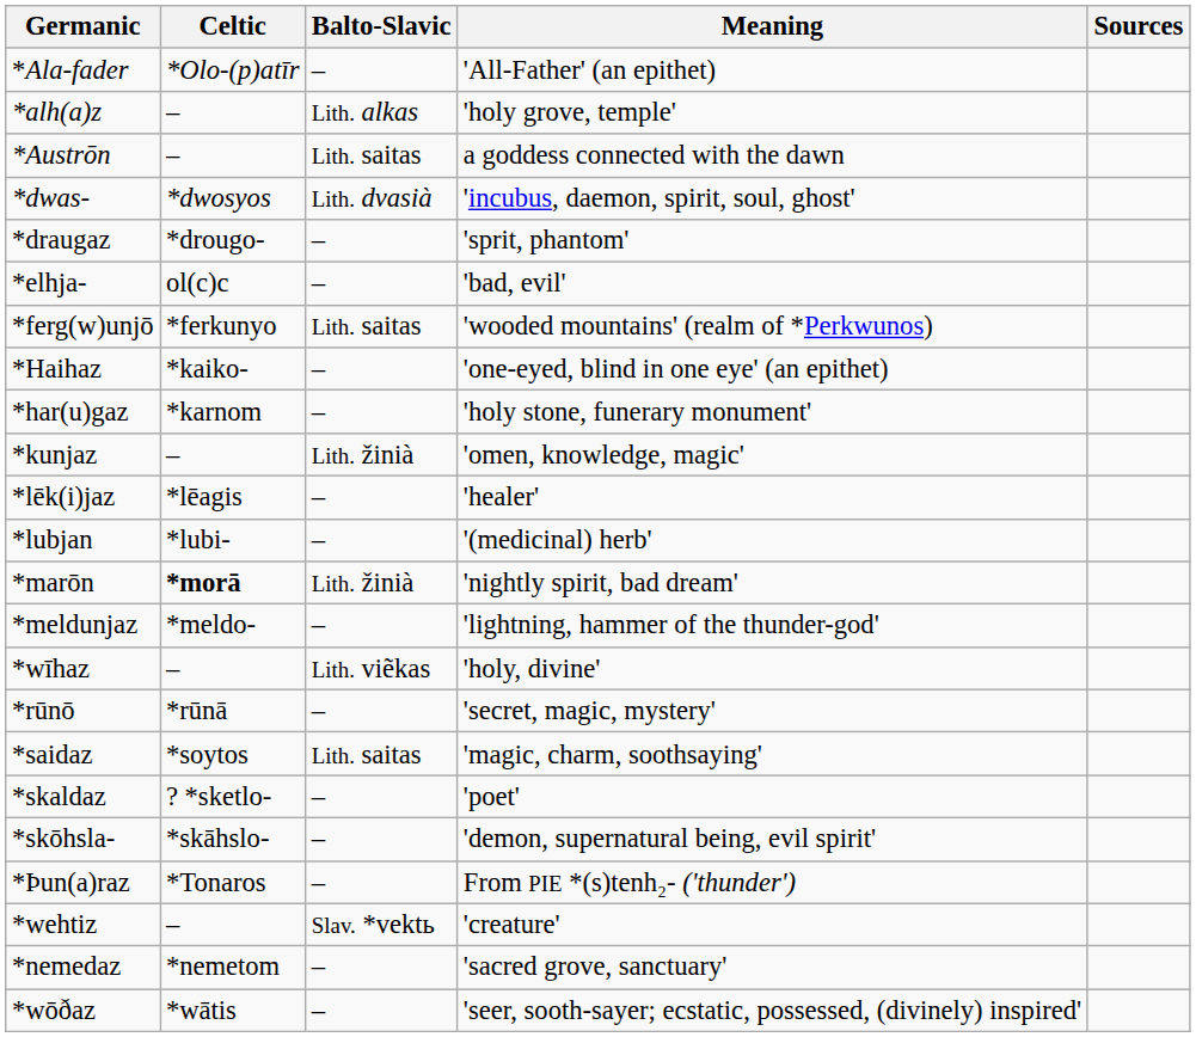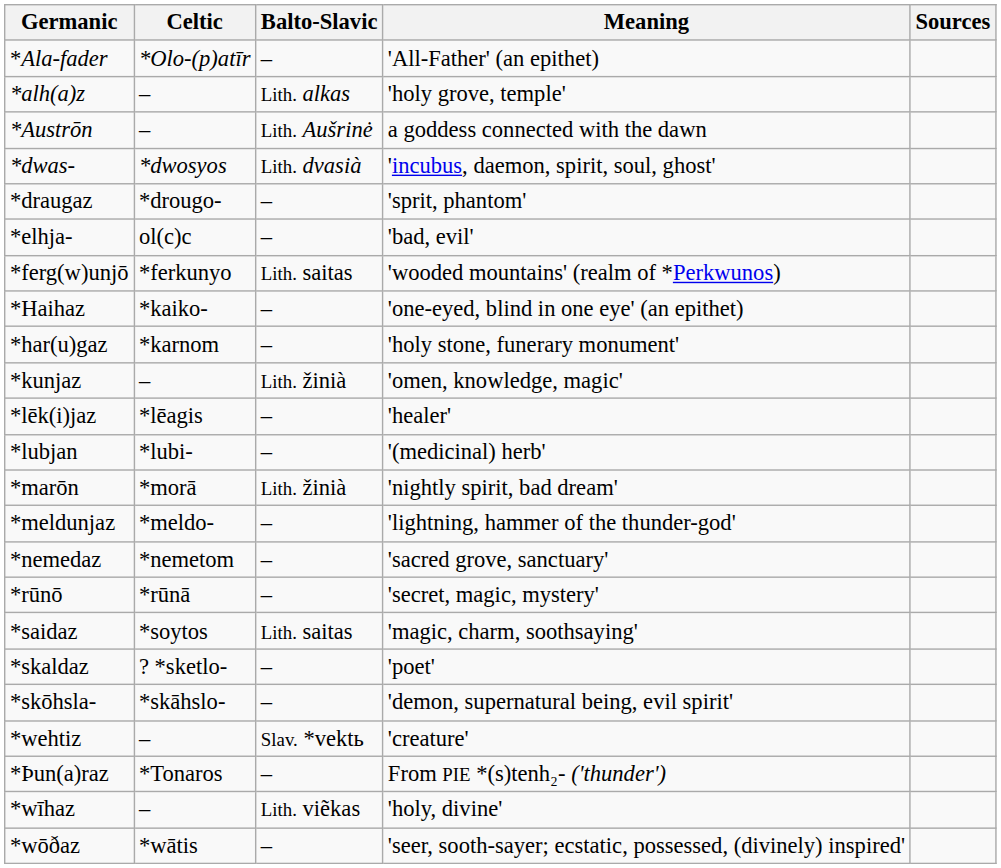*Austrōn | Balto-Slavic: Lith. saitas -> Lith. Aušrinė
*marōn | Celtic: bold -> normal
rows swapped: *nemedaz <-> *wīhaz
rows swapped: *Þun(a)raz <-> *wehtiz
